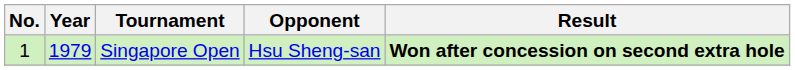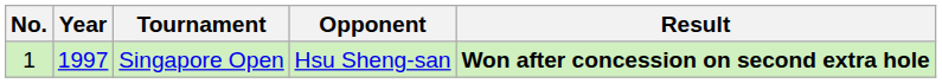Singapore Open | Year: 1979 -> 1997
